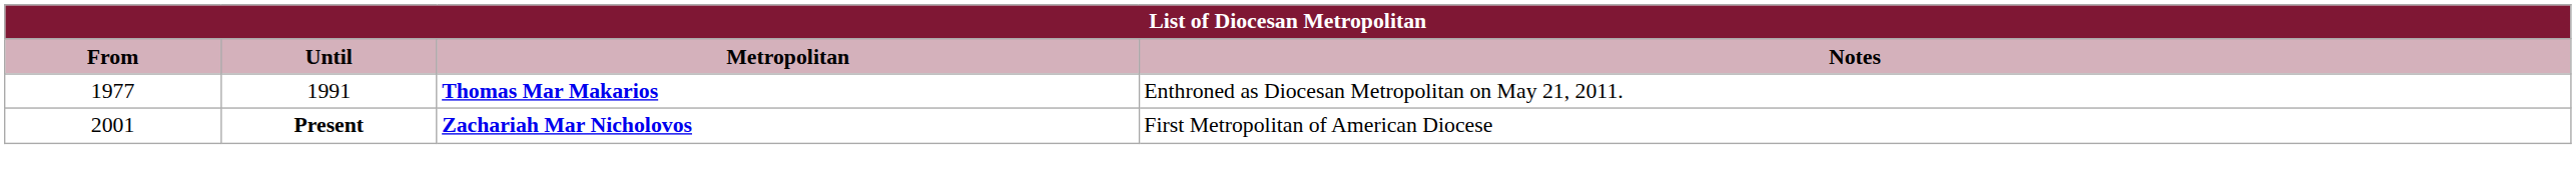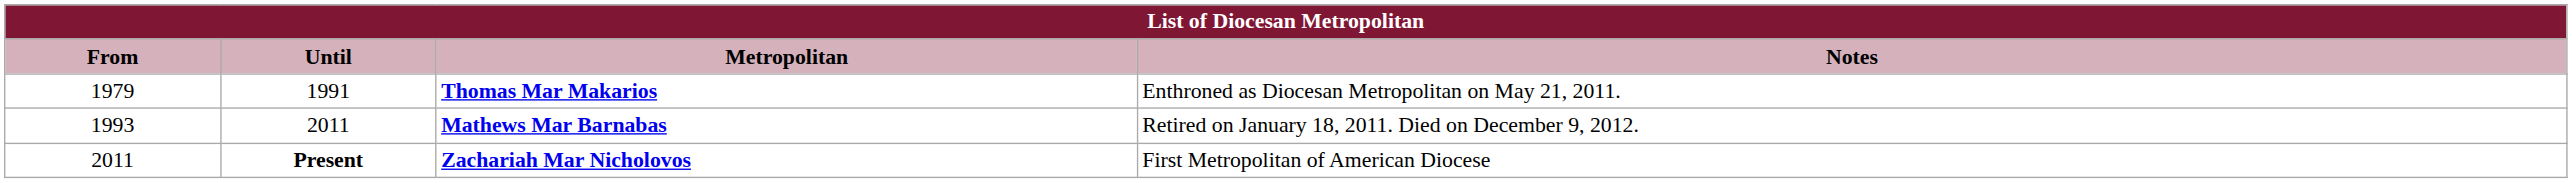Thomas Mar Makarios | From: 1977 -> 1979
+ row: 1993 | 2011 | Mathews Mar Barnabas | Retired on January 18, 2011. Died on December 9, 2012.
Zachariah Mar Nicholovos | From: 2001 -> 2011
